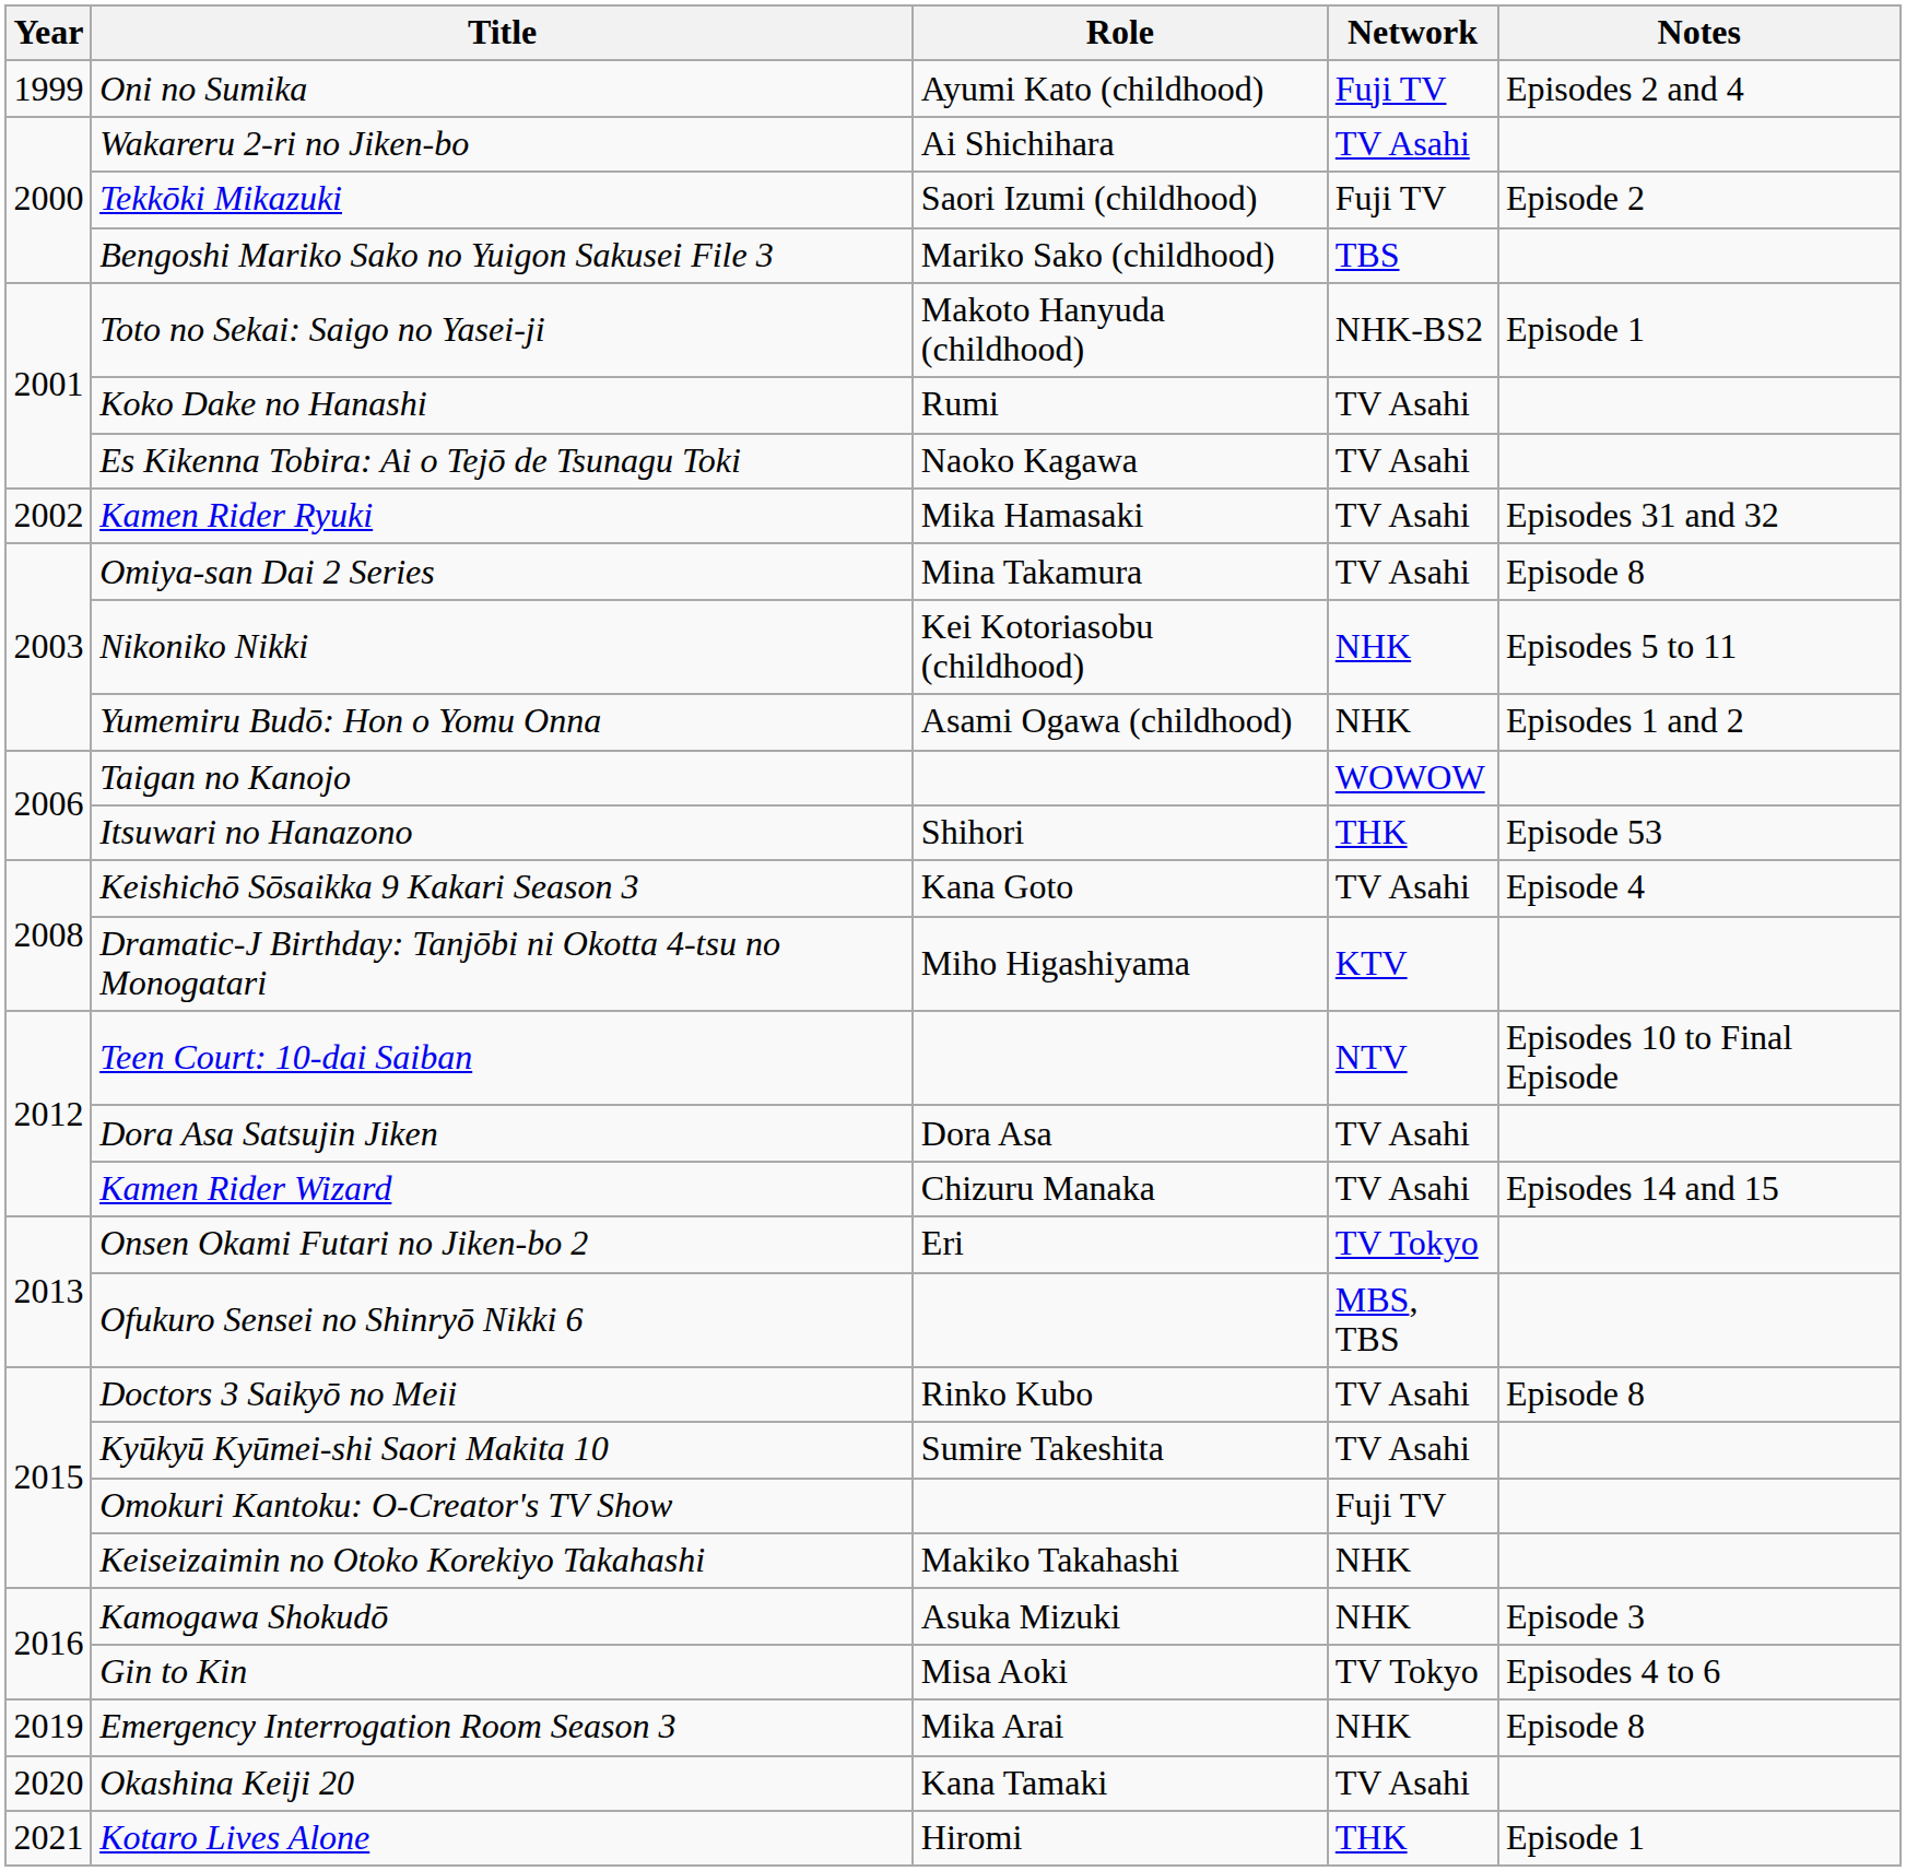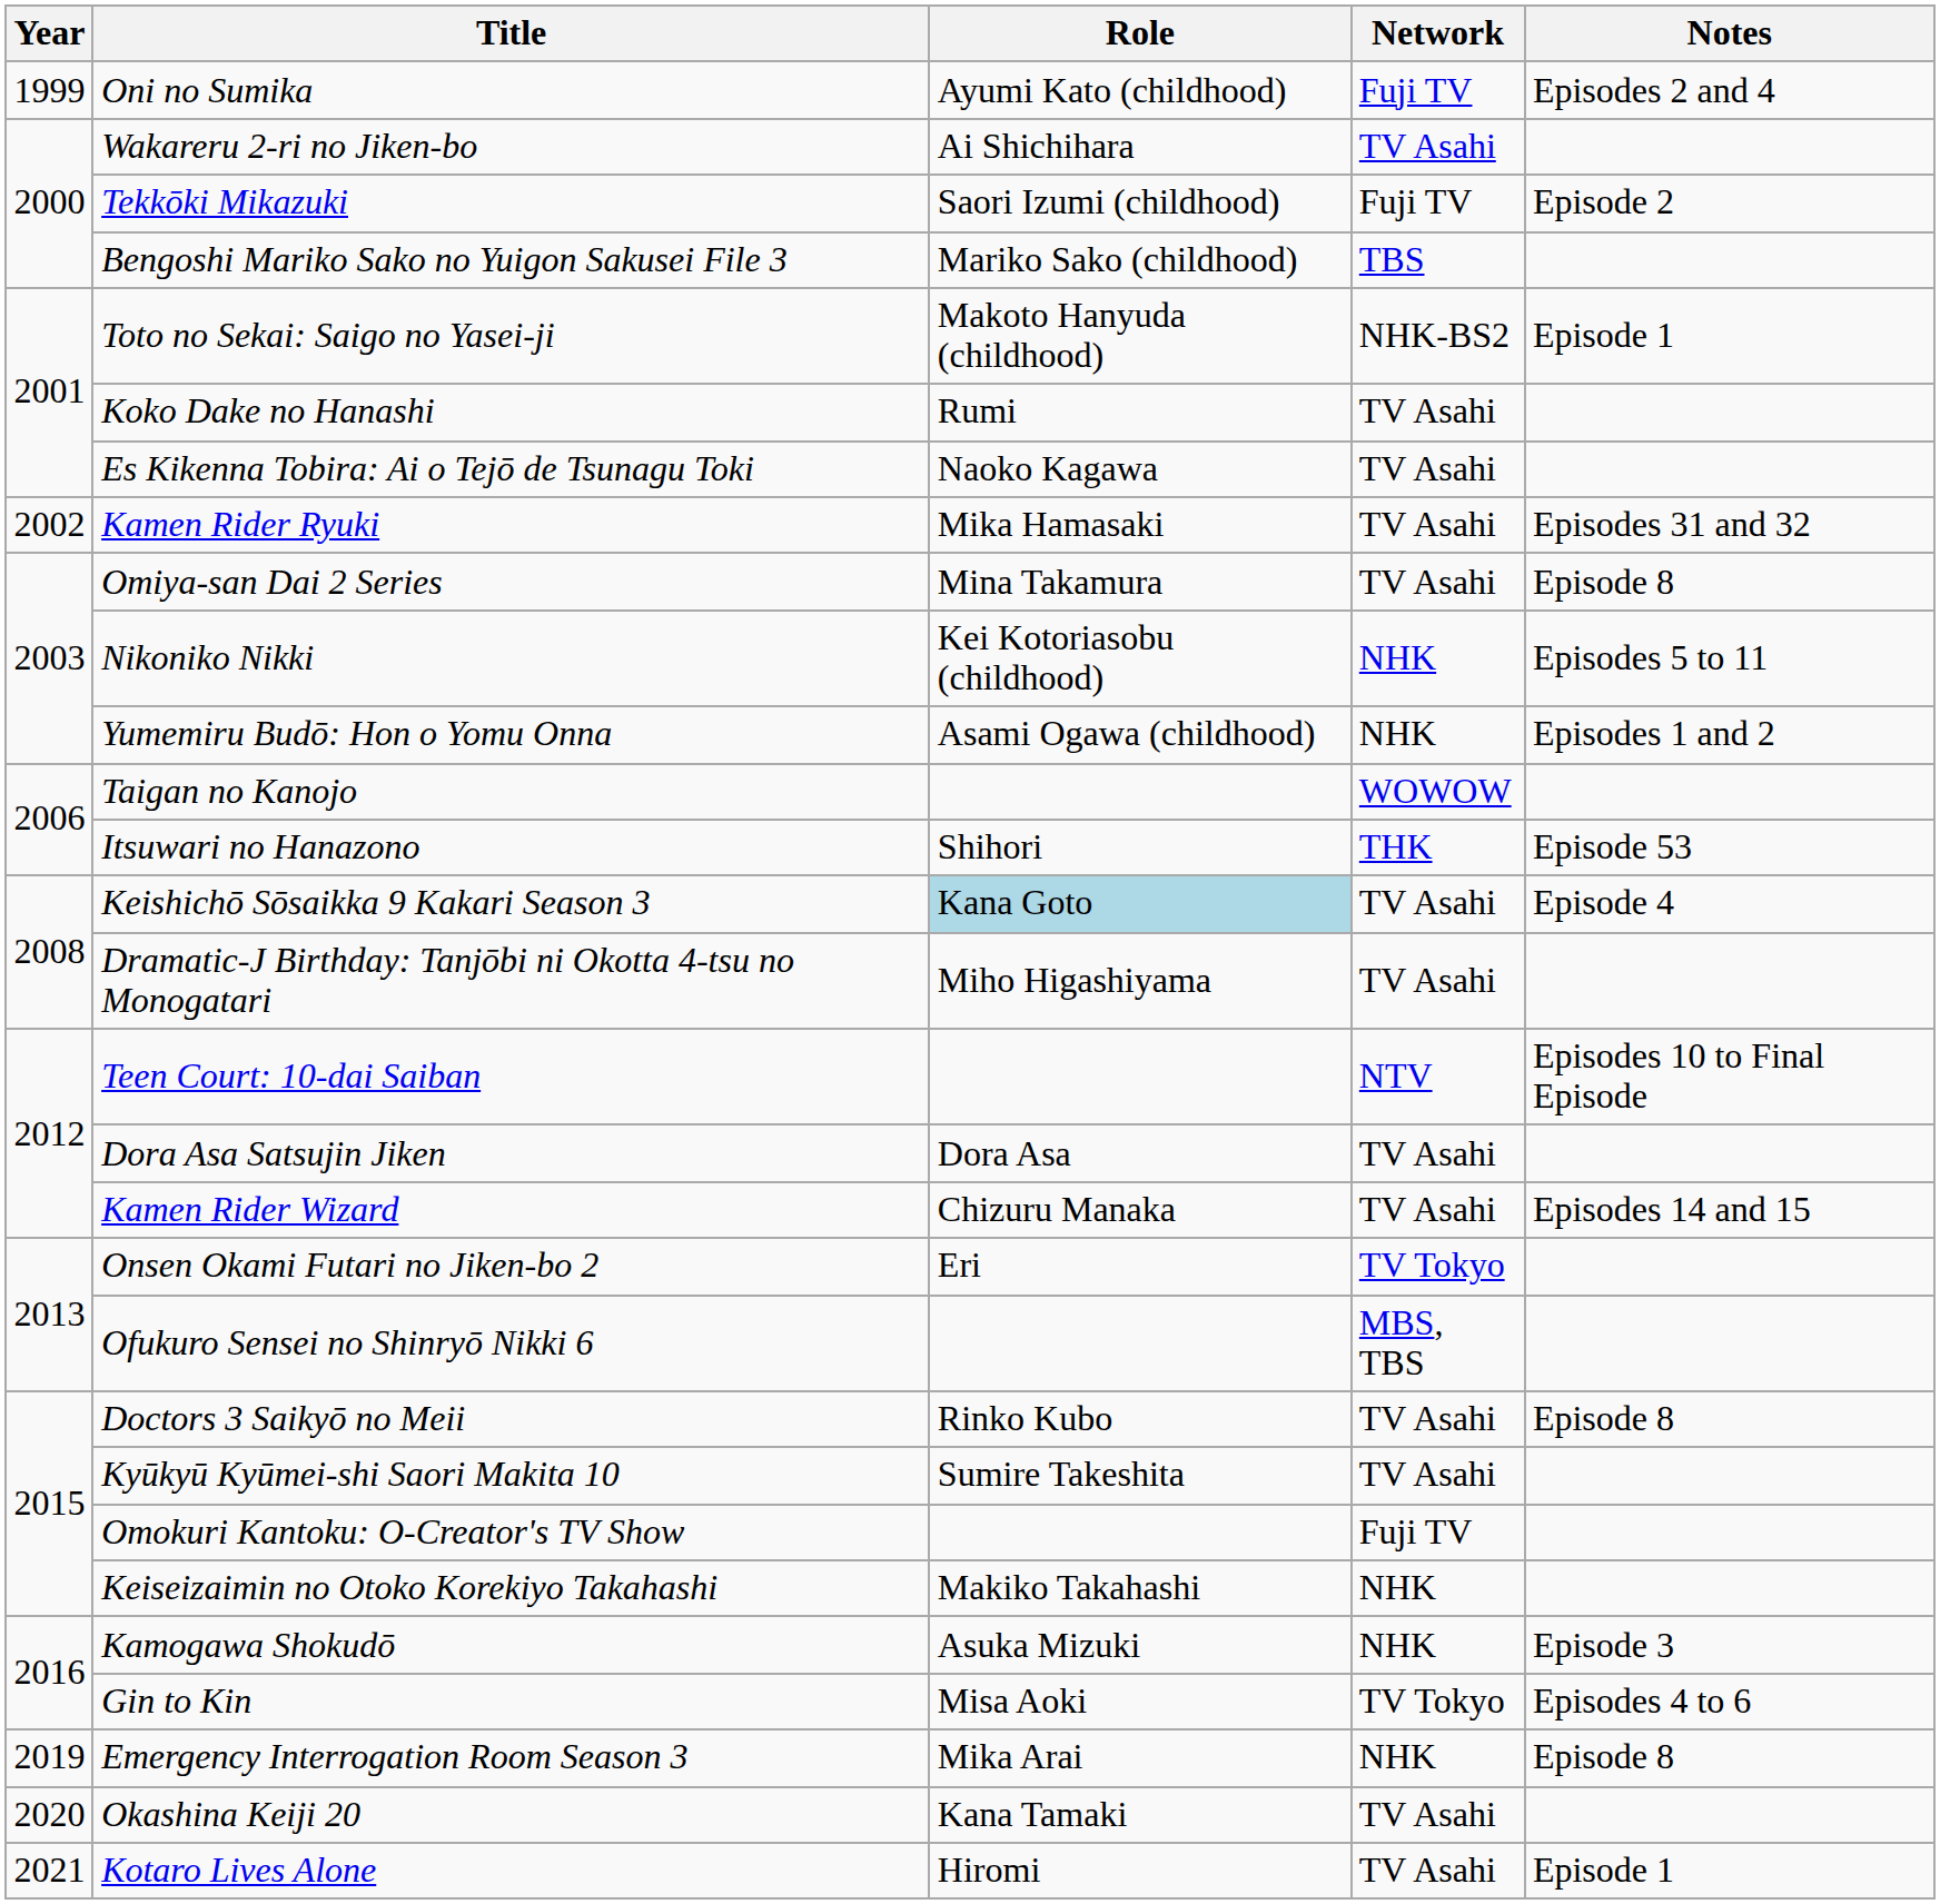Keishichō Sōsaikka 9 Kakari Season 3 | Role: no background -> lightblue background
Dramatic-J Birthday: Tanjōbi ni Okotta 4-tsu no Monogatari | Network: KTV -> TV Asahi
Kotaro Lives Alone | Network: THK -> TV Asahi
